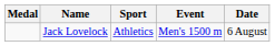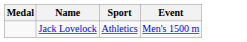- column: Date | 6 August
